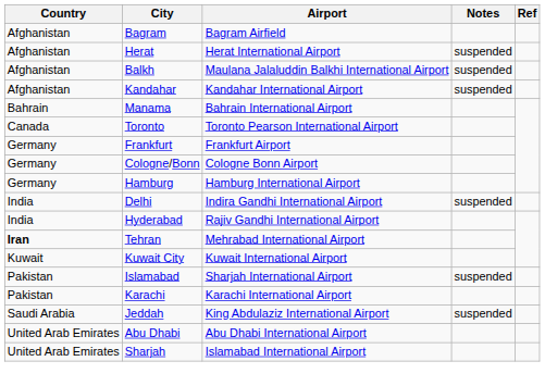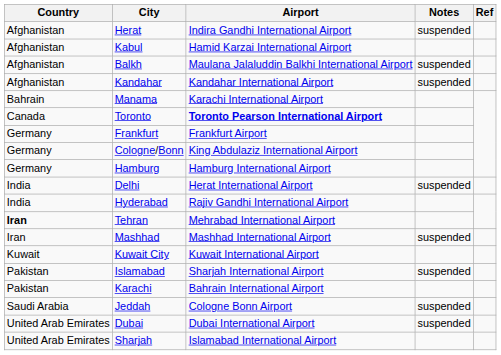- row: Afghanistan | Bagram | Bagram Airfield
Herat | Airport: Herat International Airport -> Indira Gandhi International Airport
+ row: Afghanistan | Kabul | Hamid Karzai International Airport
Manama | Airport: Bahrain International Airport -> Karachi International Airport
Toronto | Airport: normal -> bold
Cologne/Bonn | Airport: Cologne Bonn Airport -> King Abdulaziz International Airport
Delhi | Airport: Indira Gandhi International Airport -> Herat International Airport
+ row: Iran | Mashhad | Mashhad International Airport | suspended
Karachi | Airport: Karachi International Airport -> Bahrain International Airport
Jeddah | Airport: King Abdulaziz International Airport -> Cologne Bonn Airport
- row: United Arab Emirates | Abu Dhabi | Abu Dhabi International Airport
+ row: United Arab Emirates | Dubai | Dubai International Airport | suspended
